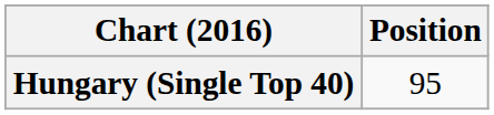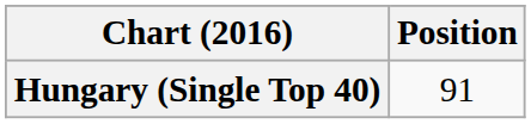Hungary (Single Top 40) | Position: 95 -> 91
